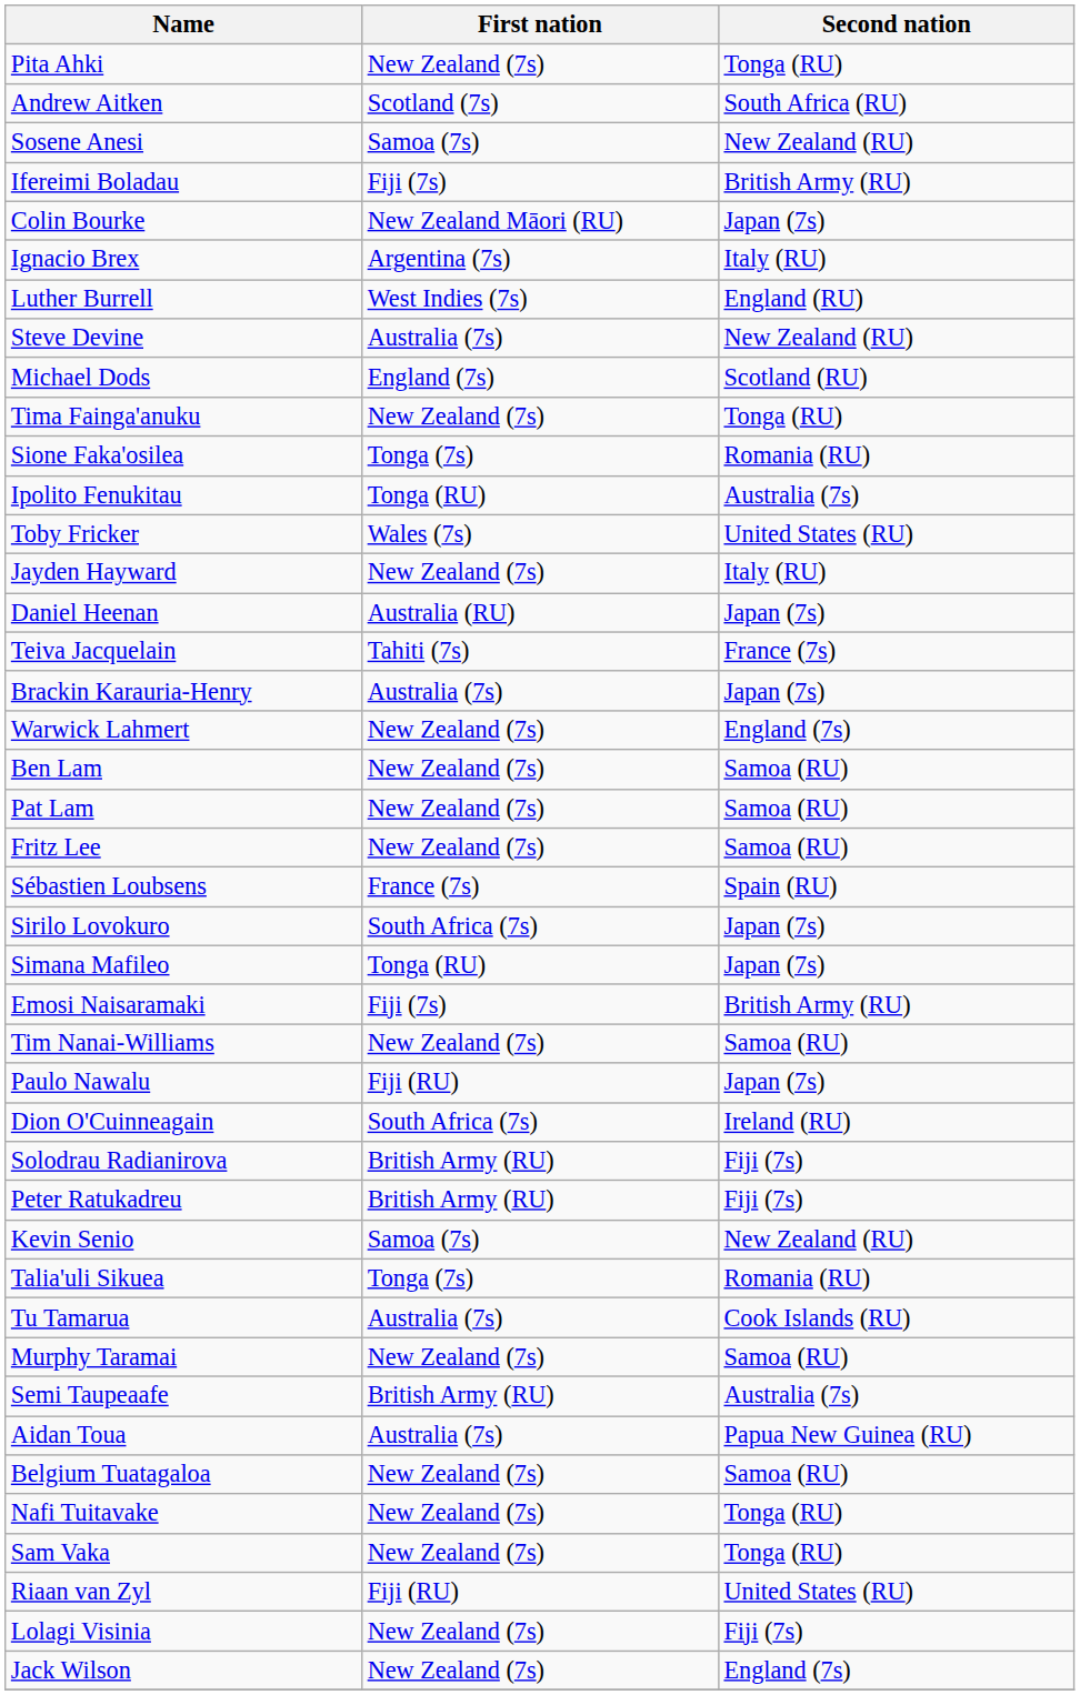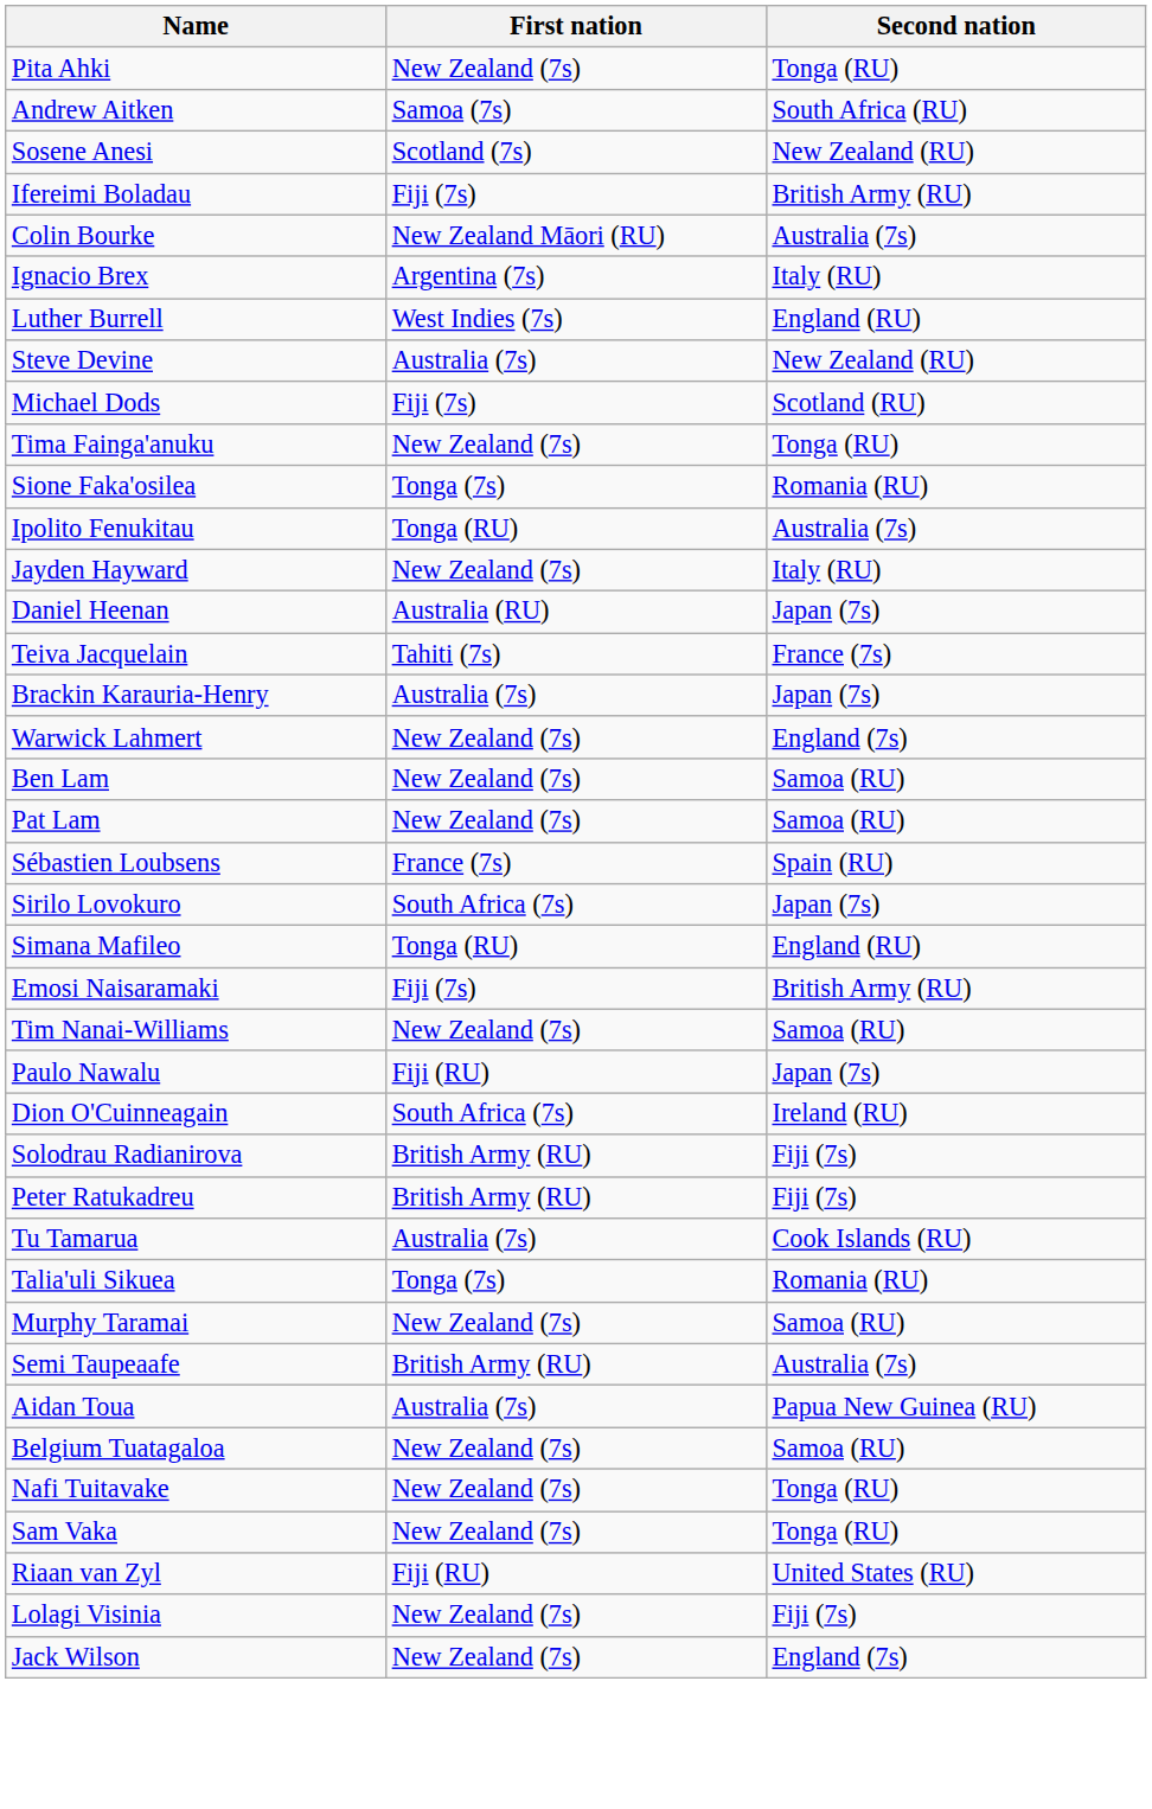Andrew Aitken | First nation: Scotland (7s) -> Samoa (7s)
Sosene Anesi | First nation: Samoa (7s) -> Scotland (7s)
Colin Bourke | Second nation: Japan (7s) -> Australia (7s)
Michael Dods | First nation: England (7s) -> Fiji (7s)
- row: Toby Fricker | Wales (7s) | United States (RU)
- row: Fritz Lee | New Zealand (7s) | Samoa (RU)
Simana Mafileo | Second nation: Japan (7s) -> England (RU)
- row: Kevin Senio | Samoa (7s) | New Zealand (RU)
rows swapped: Talia'uli Sikuea <-> Tu Tamarua
